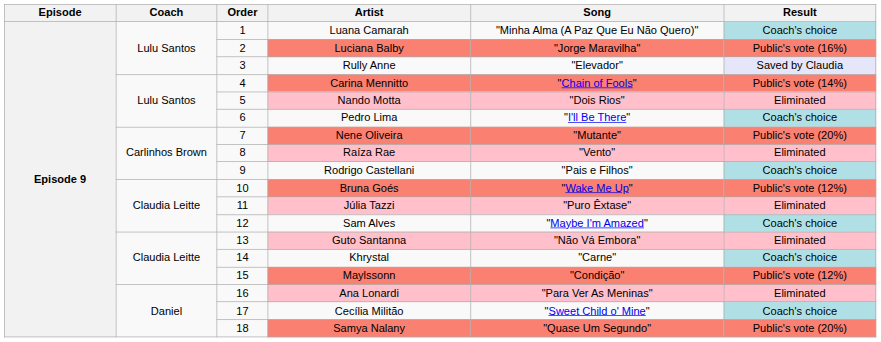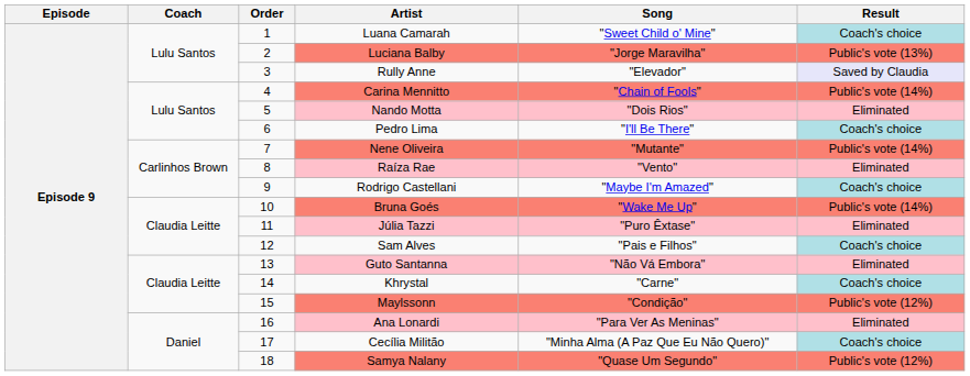Luana Camarah | Song: "Minha Alma (A Paz Que Eu Não Quero)" -> "Sweet Child o' Mine"
Luciana Balby | Result: Public's vote (16%) -> Public's vote (13%)
Nene Oliveira | Result: Public's vote (20%) -> Public's vote (14%)
Rodrigo Castellani | Song: "Pais e Filhos" -> "Maybe I'm Amazed"
Bruna Goés | Result: Public's vote (12%) -> Public's vote (14%)
Sam Alves | Song: "Maybe I'm Amazed" -> "Pais e Filhos"
Cecília Militão | Song: "Sweet Child o' Mine" -> "Minha Alma (A Paz Que Eu Não Quero)"
Samya Nalany | Result: Public's vote (20%) -> Public's vote (12%)
